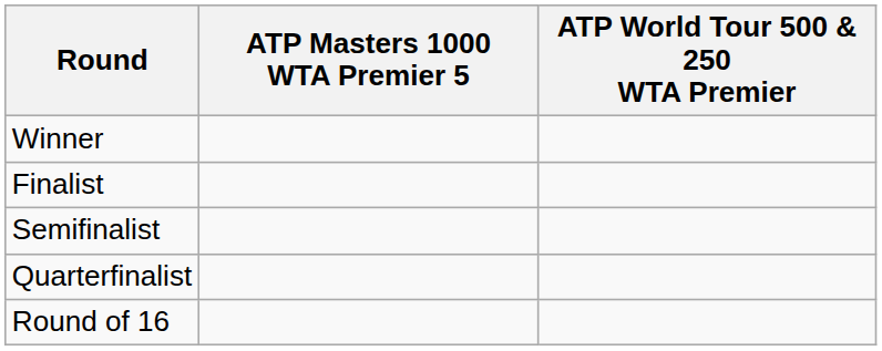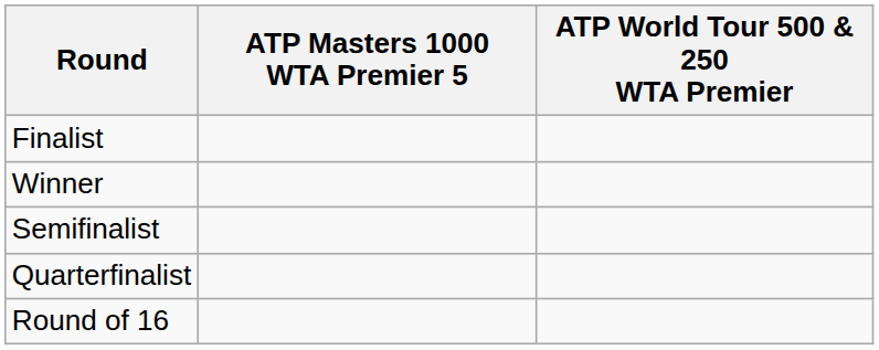rows swapped: Winner <-> Finalist
